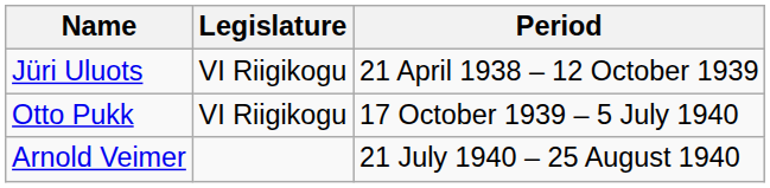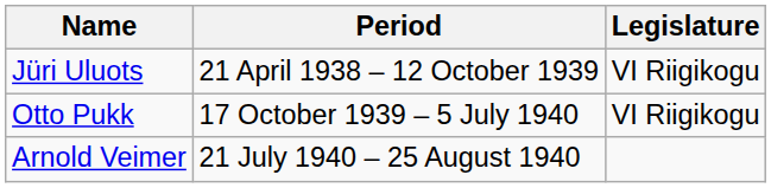columns swapped: Period <-> Legislature
